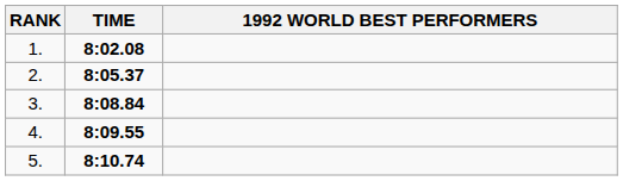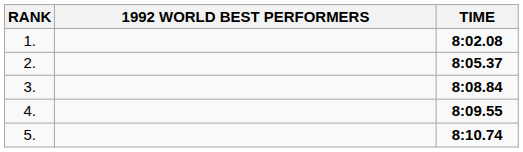columns swapped: 1992 WORLD BEST PERFORMERS <-> TIME
